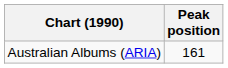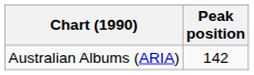Australian Albums (ARIA) | Peak position: 161 -> 142
